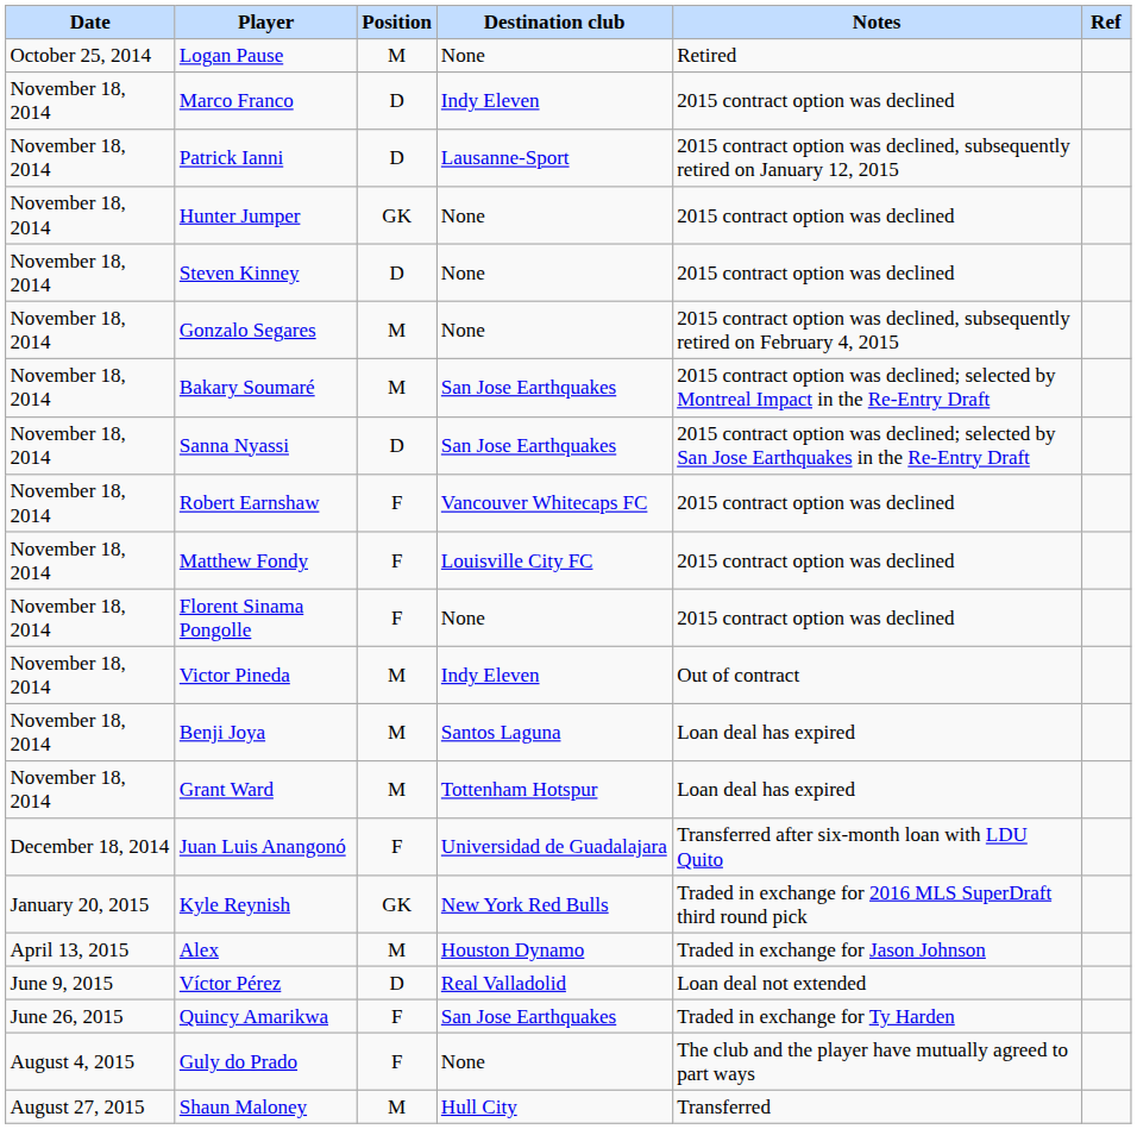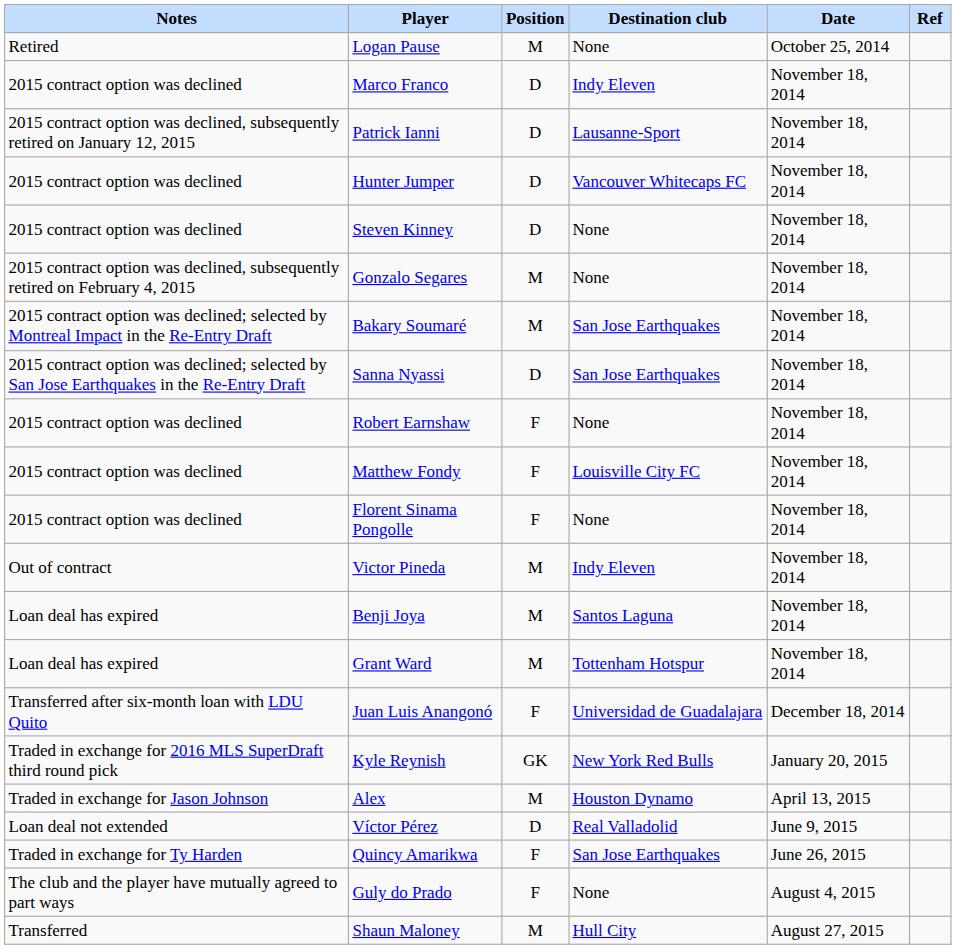columns swapped: Date <-> Notes
Hunter Jumper | Position: GK -> D
Hunter Jumper | Destination club: None -> Vancouver Whitecaps FC
Robert Earnshaw | Destination club: Vancouver Whitecaps FC -> None
